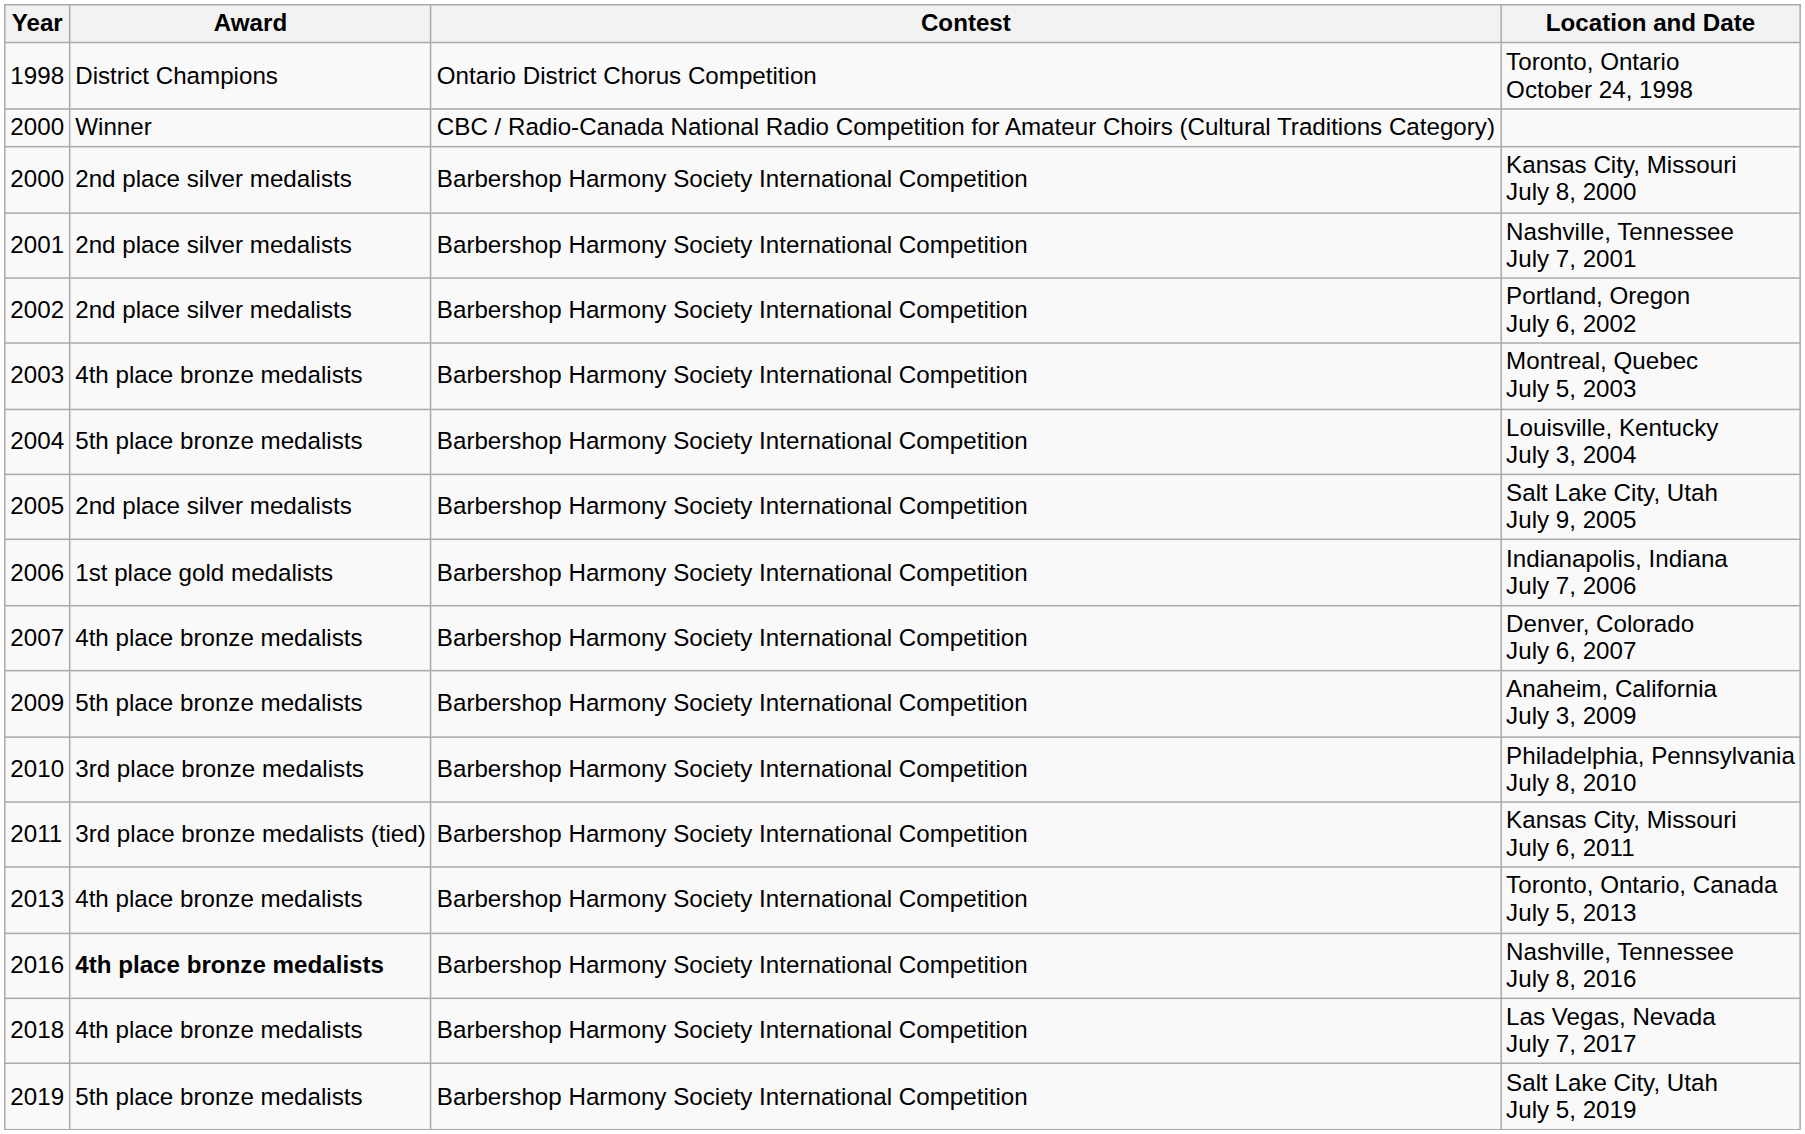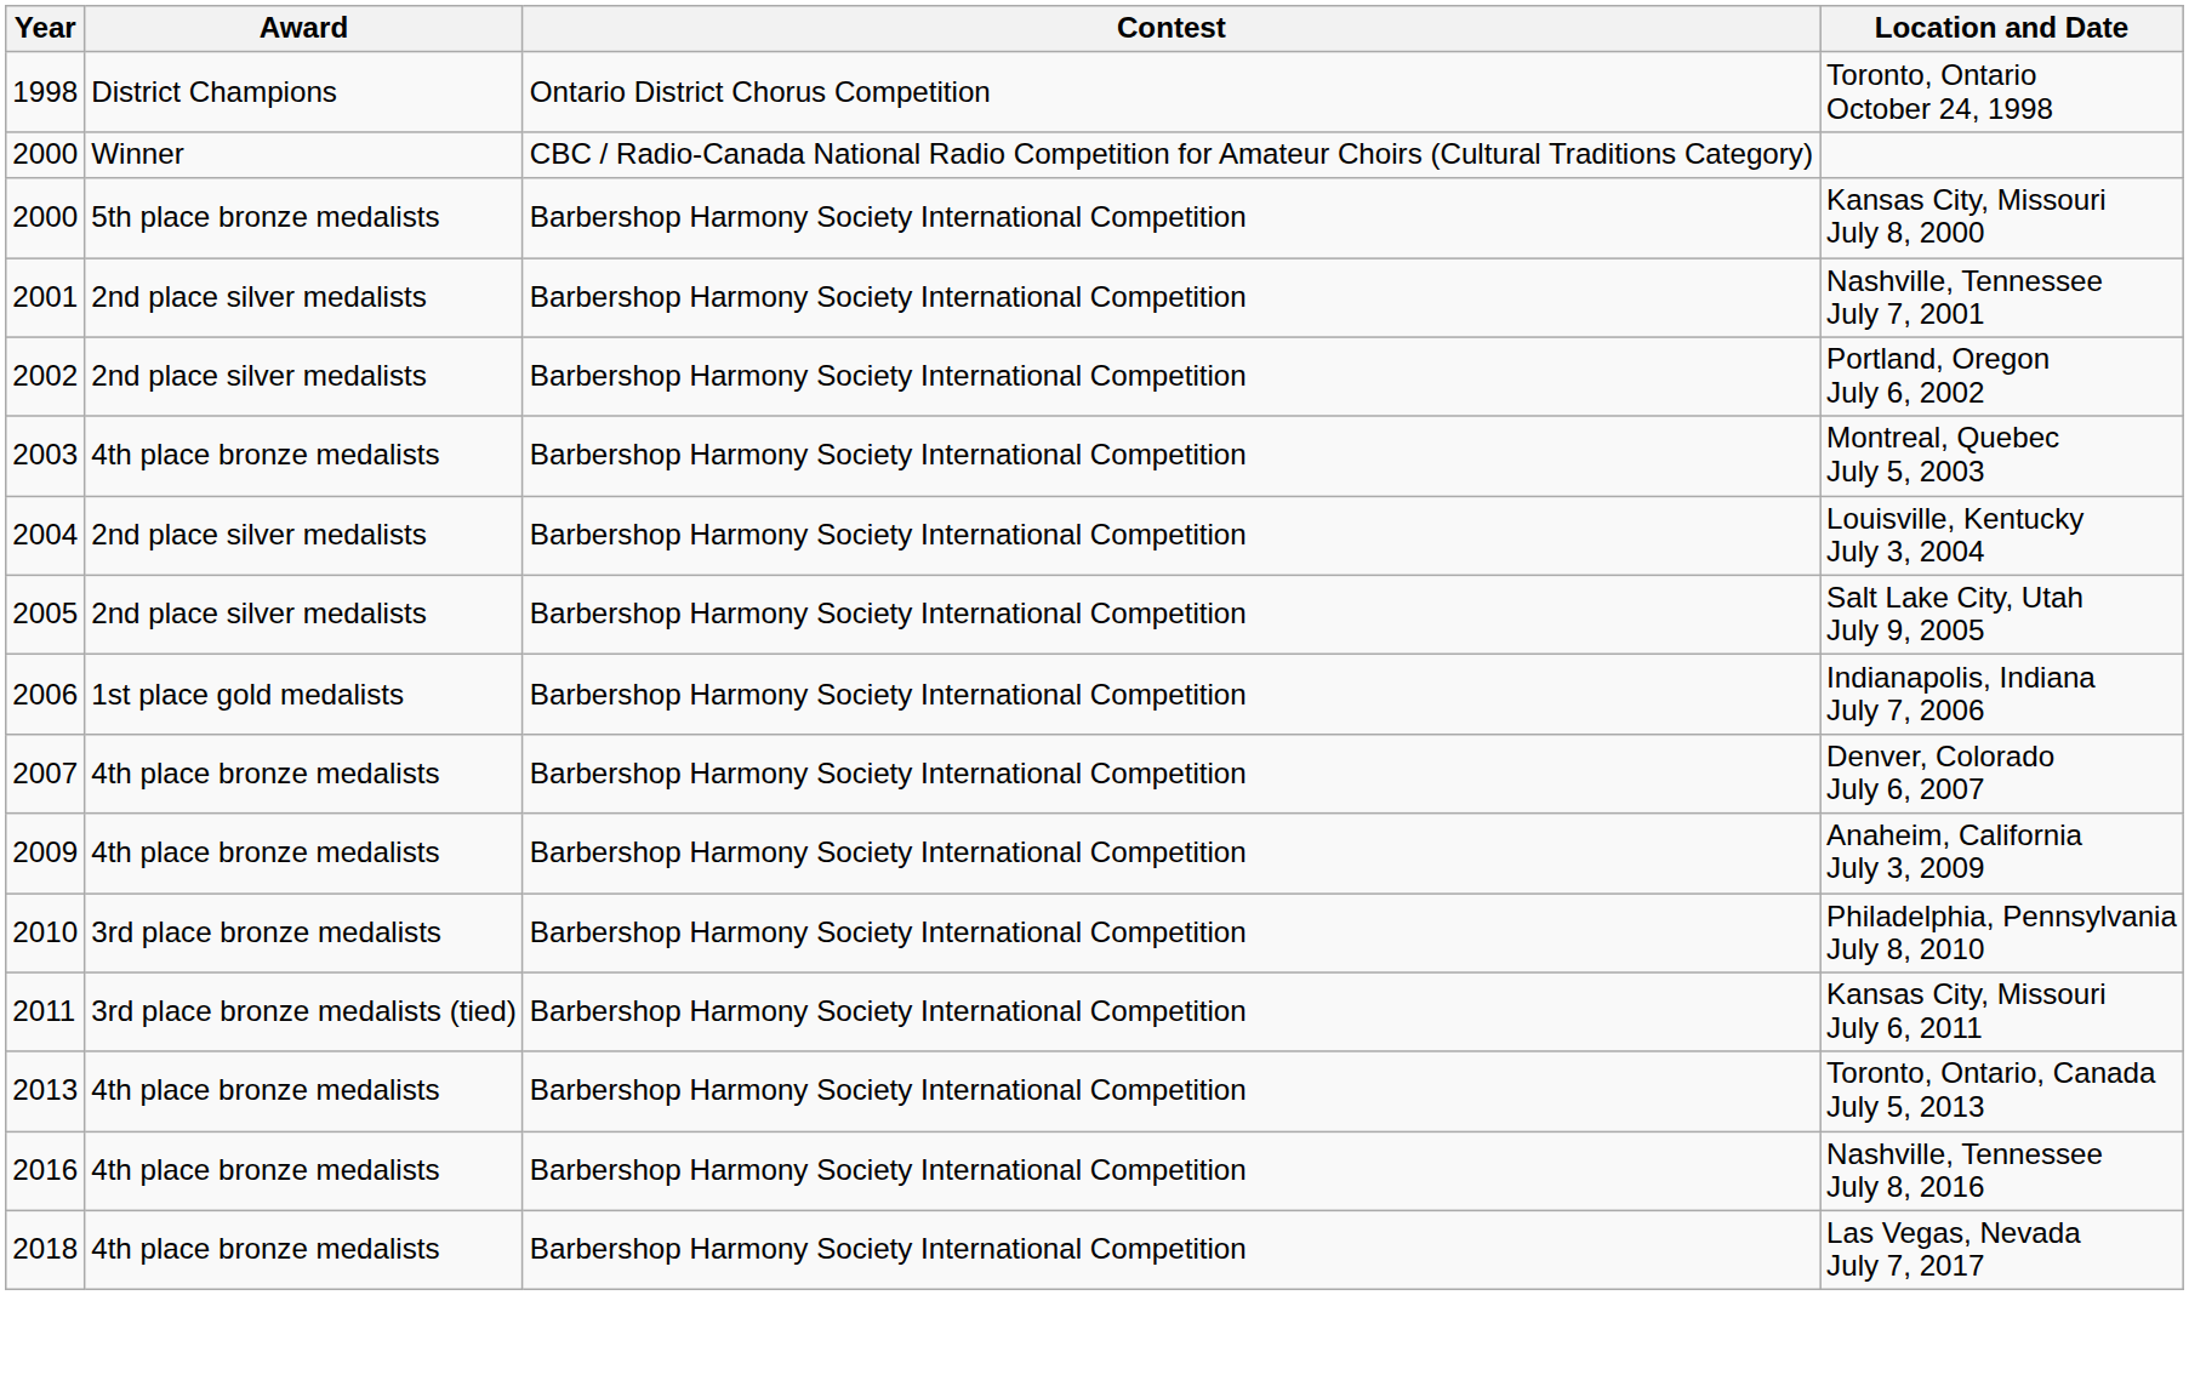Kansas City, Missouri July 8, 2000 | Award: 2nd place silver medalists -> 5th place bronze medalists
Louisville, Kentucky July 3, 2004 | Award: 5th place bronze medalists -> 2nd place silver medalists
Anaheim, California July 3, 2009 | Award: 5th place bronze medalists -> 4th place bronze medalists
Nashville, Tennessee July 8, 2016 | Award: bold -> normal
- row: 2019 | 5th place bronze medalists | Barbershop Harmony Society International Competition | Salt Lake City, Utah July 5, 2019
